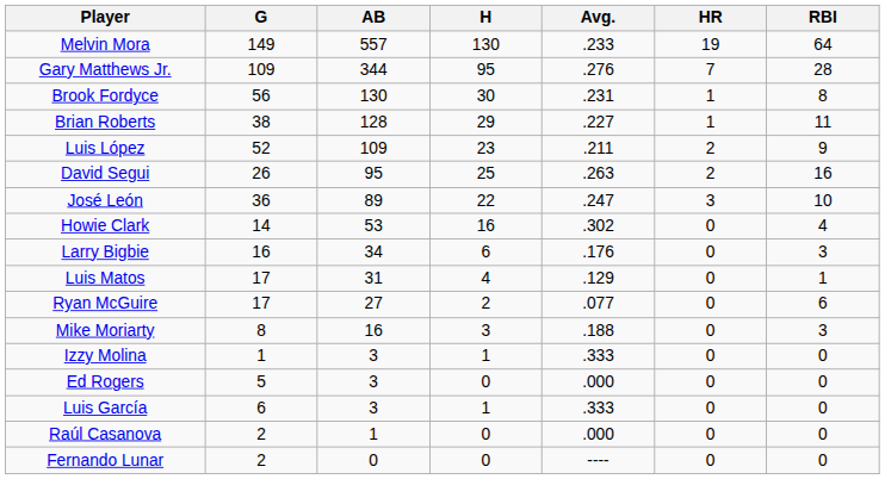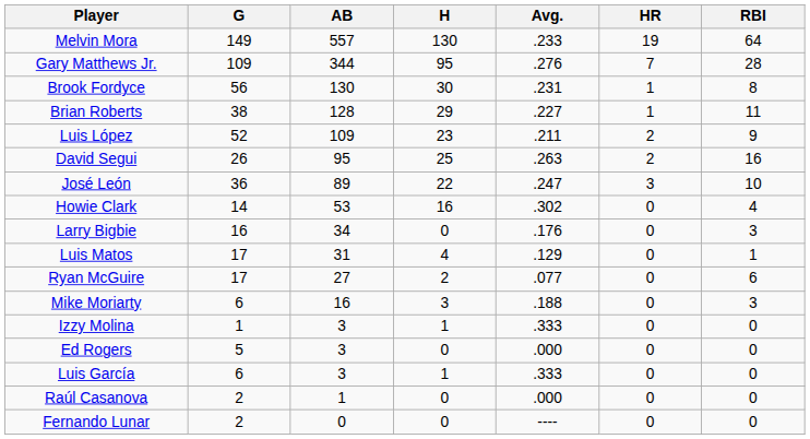Larry Bigbie | H: 6 -> 0
Mike Moriarty | G: 8 -> 6
